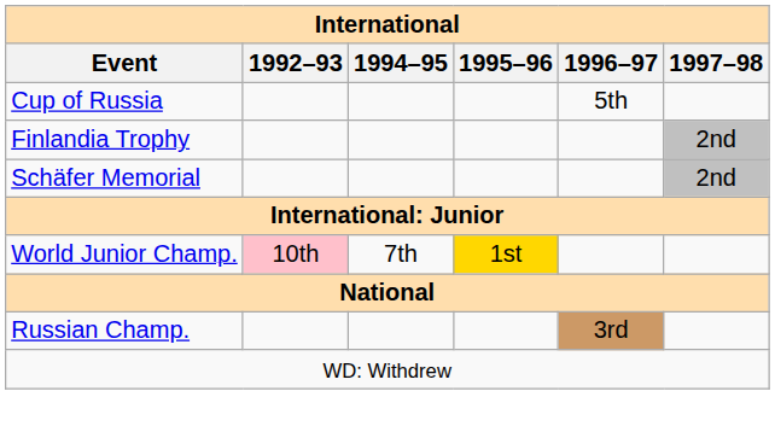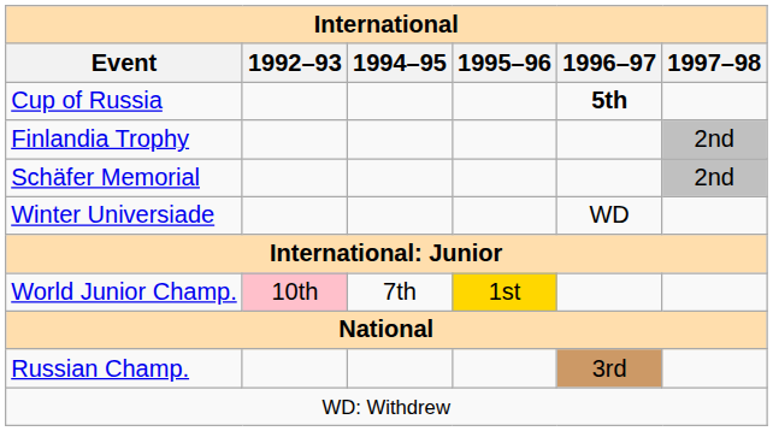Cup of Russia | 1996–97: normal -> bold
+ row: Winter Universiade | WD
